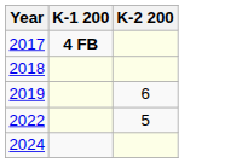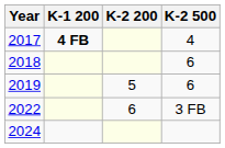+ column: K-2 500 | 4 | 6 | 6 | 3 FB
2019 | K-2 200: 6 -> 5
2022 | K-2 200: 5 -> 6
